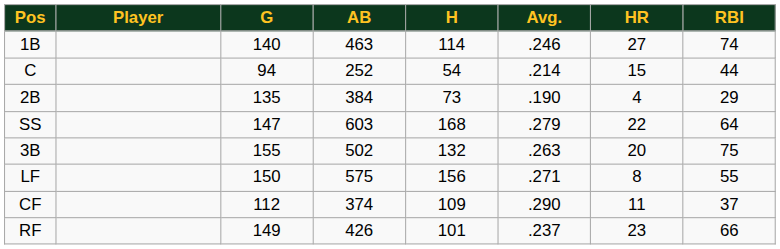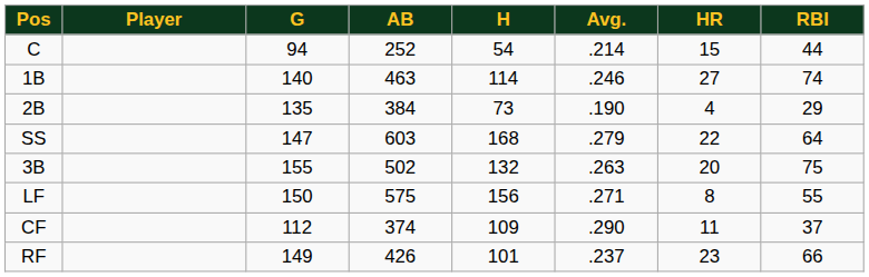rows swapped: C <-> 1B
